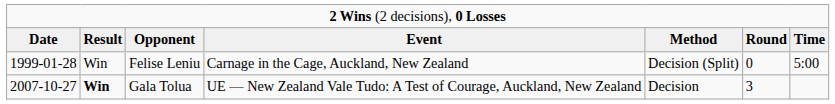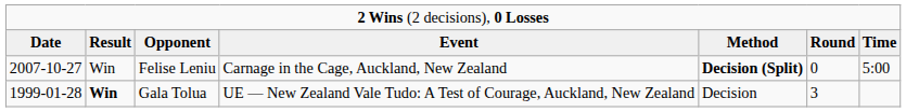Felise Leniu | column 1: 1999-01-28 -> 2007-10-27
Felise Leniu | column 5: normal -> bold
Gala Tolua | column 1: 2007-10-27 -> 1999-01-28
